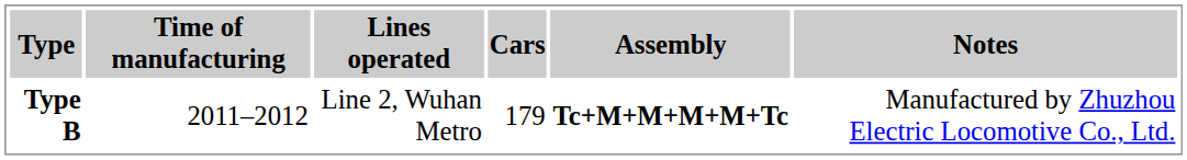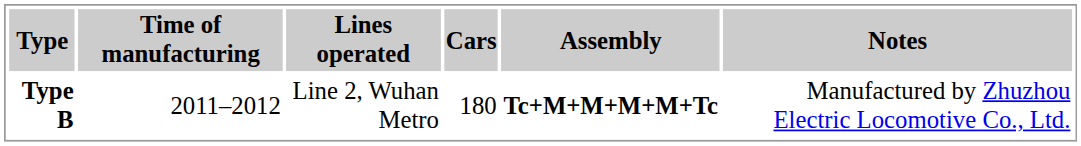Type B | Cars: 179 -> 180
